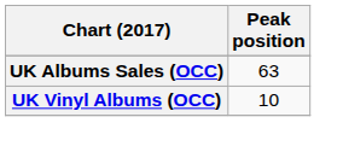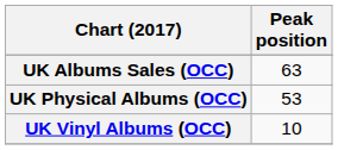+ row: UK Physical Albums (OCC) | 53
